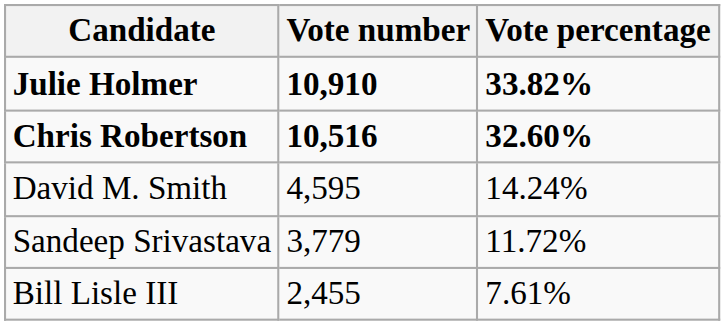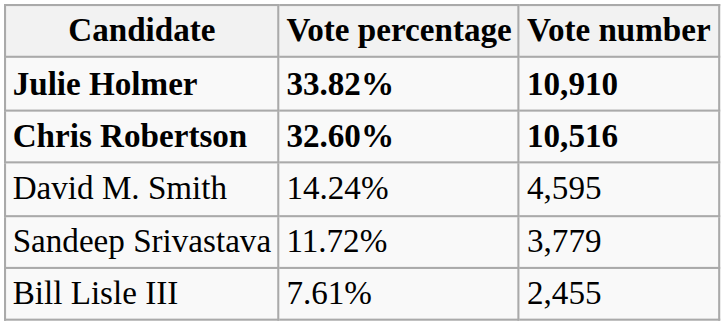columns swapped: Vote number <-> Vote percentage
